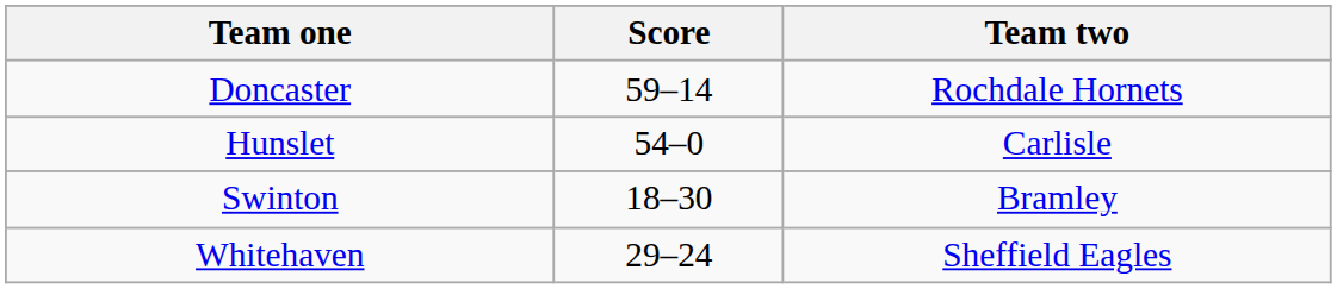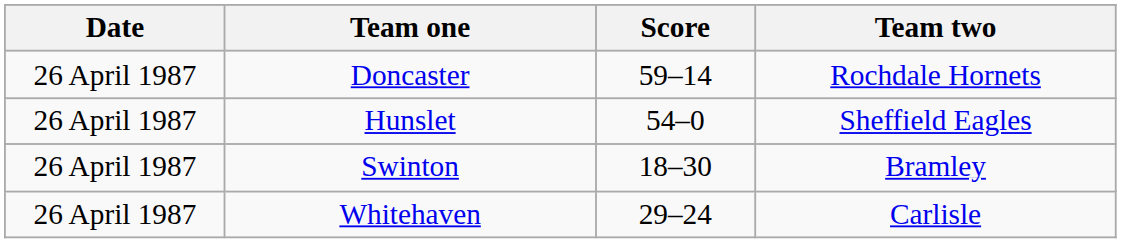+ column: Date | 26 April 1987 | 26 April 1987 | 26 April 1987 | 26 April 1987
Hunslet | Team two: Carlisle -> Sheffield Eagles
Whitehaven | Team two: Sheffield Eagles -> Carlisle
